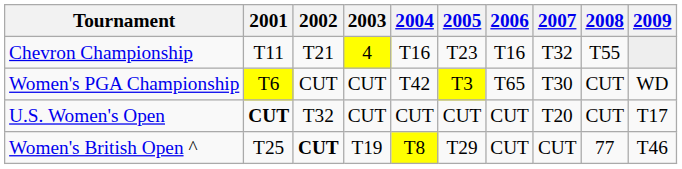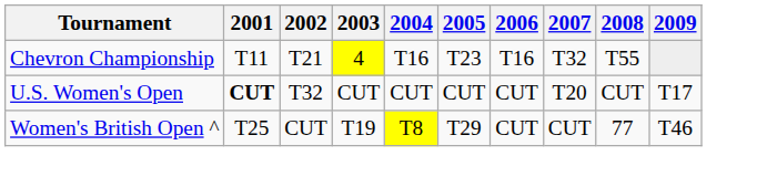- row: Women's PGA Championship | T6 | CUT | CUT | T42 | T3 | T65 | T30 | CUT | WD
Women's British Open ^ | 2002: bold -> normal
